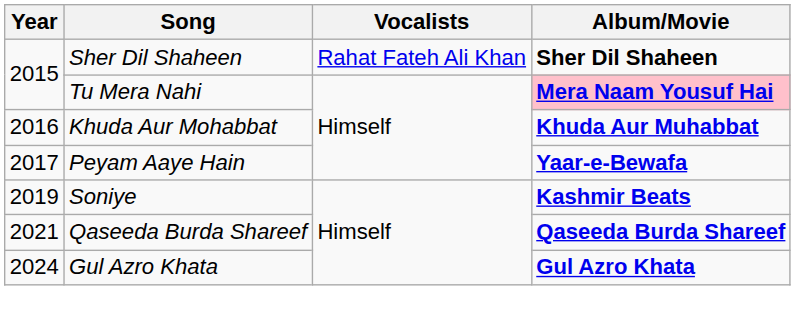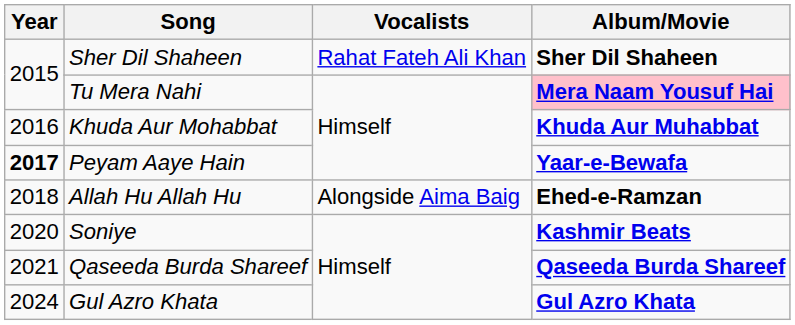Peyam Aaye Hain | Year: normal -> bold
+ row: 2018 | Allah Hu Allah Hu | Alongside Aima Baig | Ehed-e-Ramzan
Soniye | Year: 2019 -> 2020
